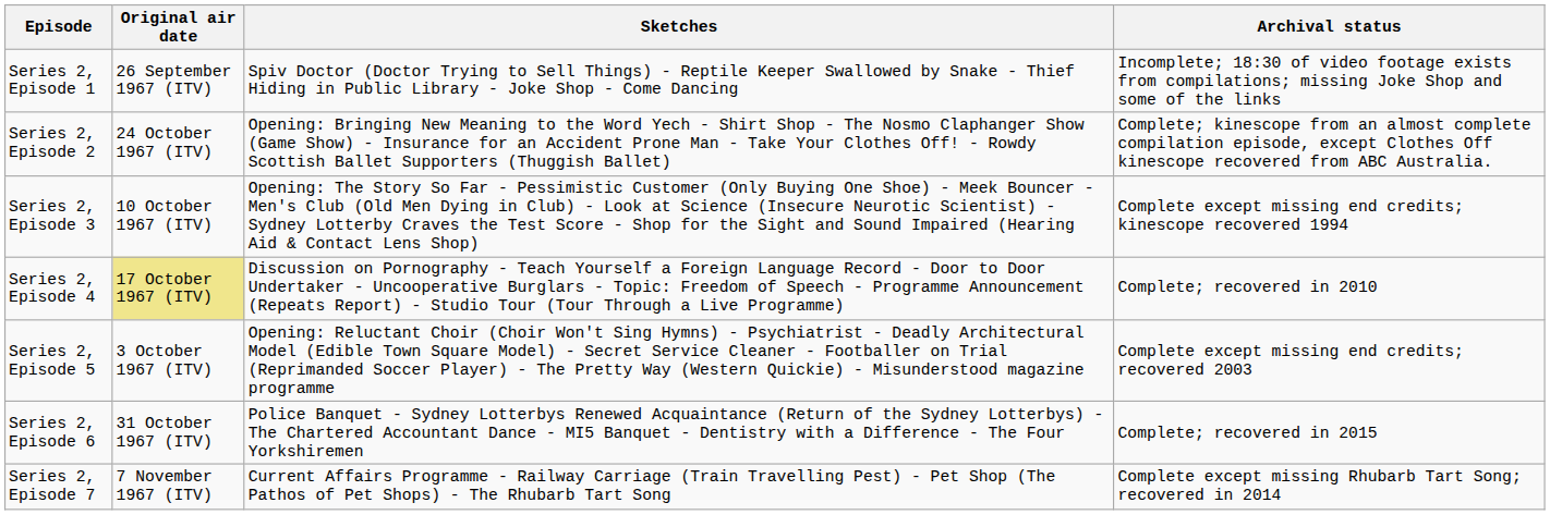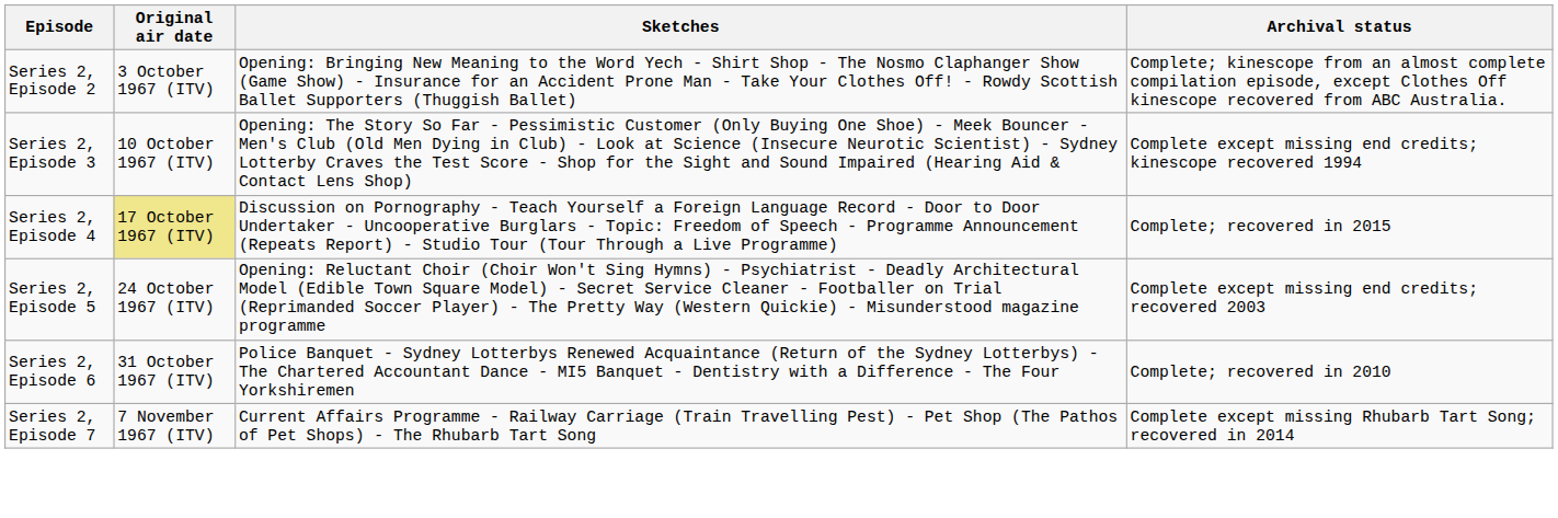- row: Series 2, Episode 1 | 26 September 1967 (ITV) | Spiv Doctor (Doctor Trying to Sell Things) - Reptile Keeper Swallowed by Snake - Thief Hiding in Public Library - Joke Shop - Come Dancing | Incomplete; 18:30 of video footage exists from compilations; missing Joke Shop and some of the links
Series 2, Episode 2 | Original air date: 24 October 1967 (ITV) -> 3 October 1967 (ITV)
Series 2, Episode 4 | Archival status: Complete; recovered in 2010 -> Complete; recovered in 2015
Series 2, Episode 5 | Original air date: 3 October 1967 (ITV) -> 24 October 1967 (ITV)
Series 2, Episode 6 | Archival status: Complete; recovered in 2015 -> Complete; recovered in 2010
